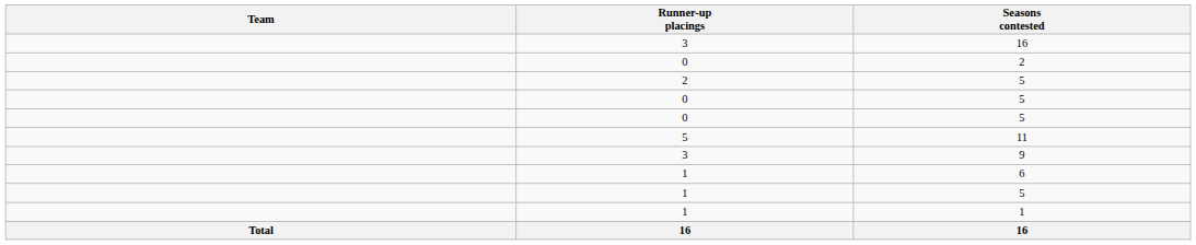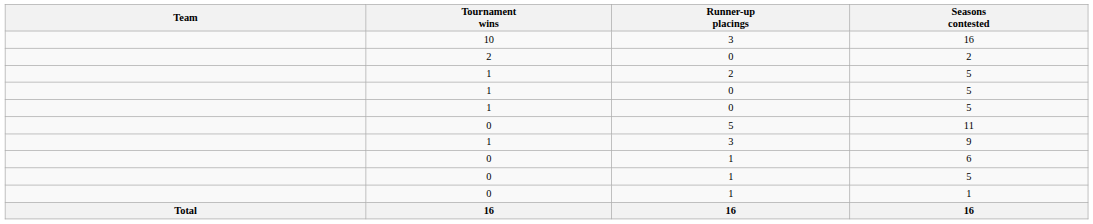+ column: Tournament wins | 10 | 2 | 1 | 1 | 1 | 0 | 1 | 0 | 0 | 0 | 16
